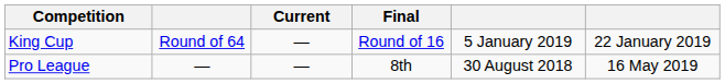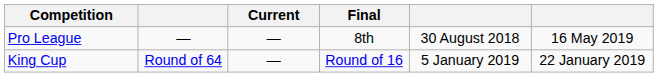rows swapped: Pro League <-> King Cup
